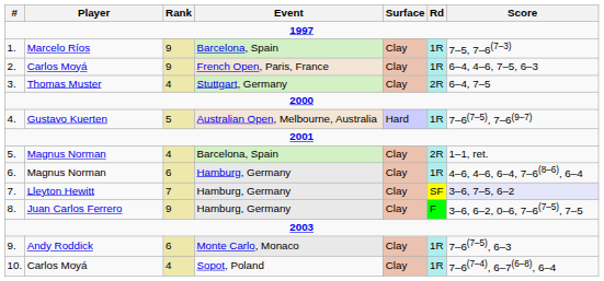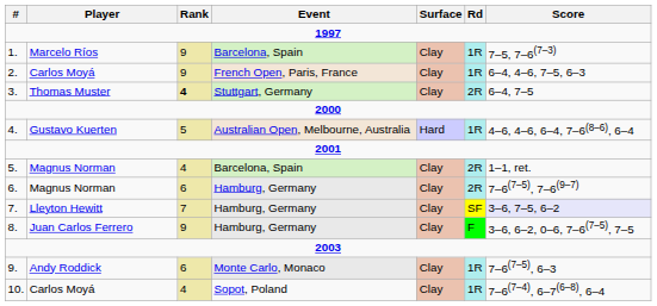3. | Rank: normal -> bold
4. | Score: 7–6(7–5), 7–6(9–7) -> 4–6, 4–6, 6–4, 7–6(8–6), 6–4
6. | Rd: 1R -> 2R
6. | Score: 4–6, 4–6, 6–4, 7–6(8–6), 6–4 -> 7–6(7–5), 7–6(9–7)
